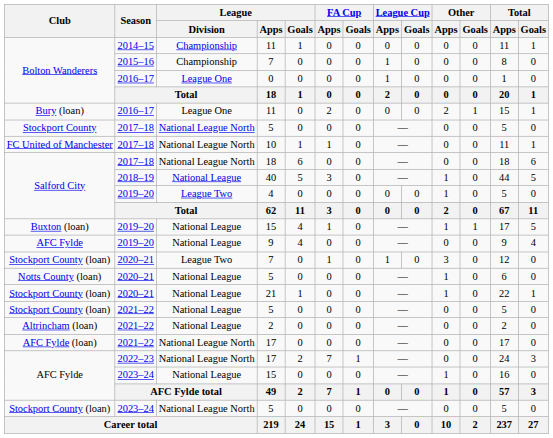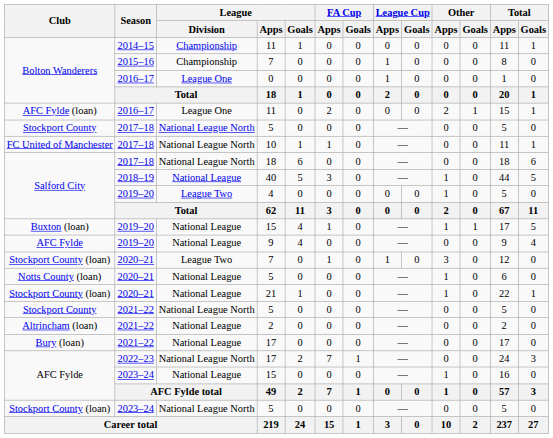2016–17 / 11 | Club: Bury (loan) -> AFC Fylde (loan)
2021–22 / 5 | Club: Stockport County (loan) -> Stockport County
2021–22 / 5 | League / Division: National League -> National League North
2021–22 / 17 | Club: AFC Fylde (loan) -> Bury (loan)
2021–22 / 17 | League / Division: National League North -> National League
